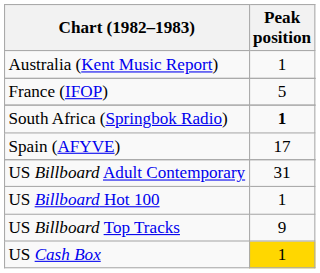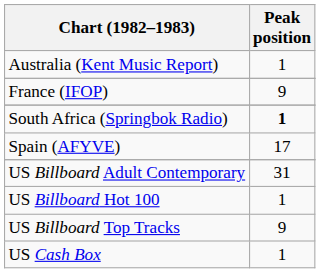France (IFOP) | Peak position: 5 -> 9
US Cash Box | Peak position: gold background -> no background
